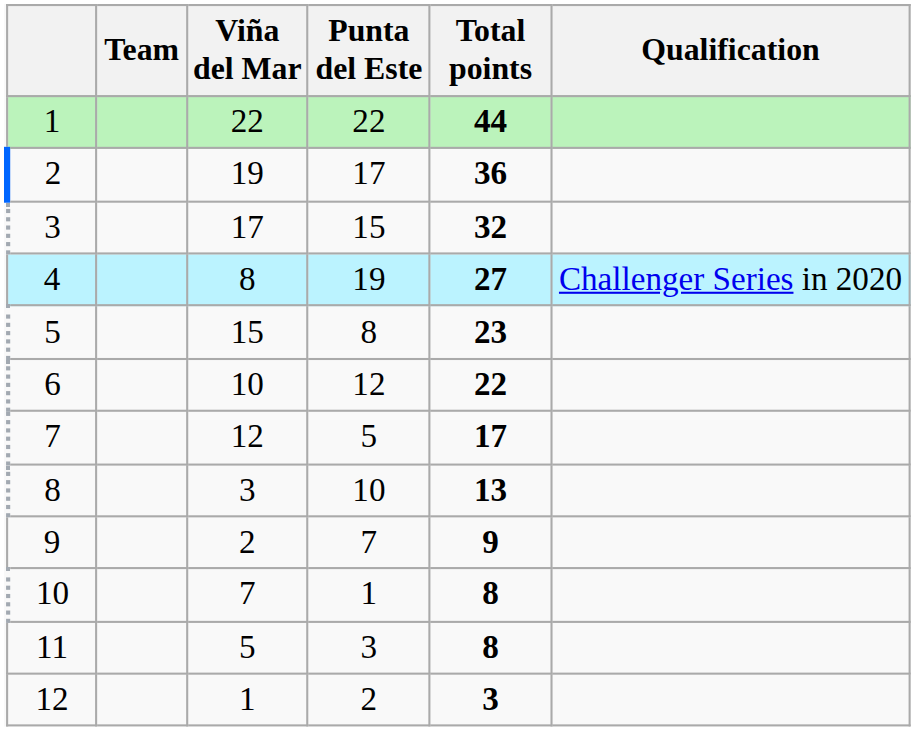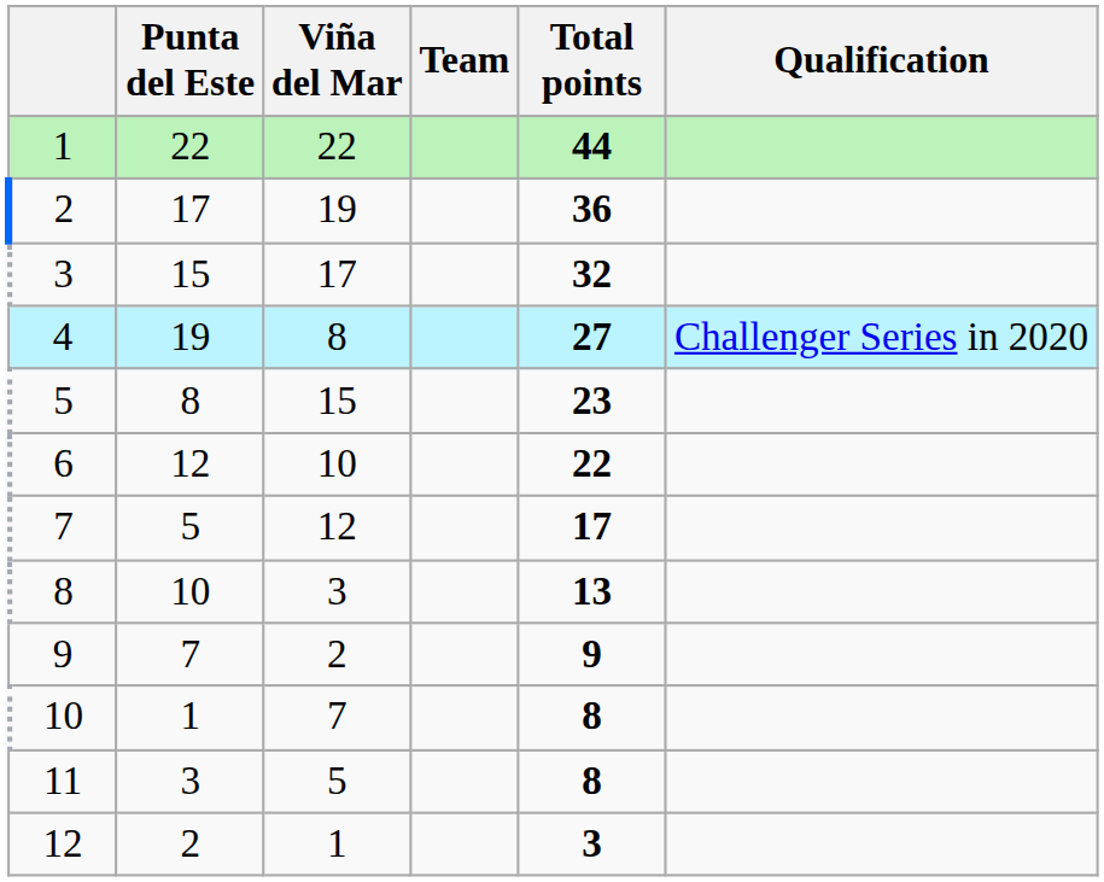columns swapped: Team <-> Punta del Este
